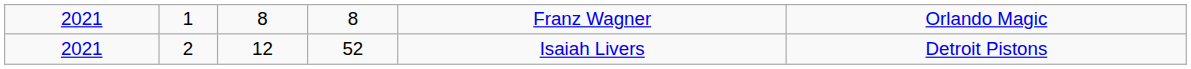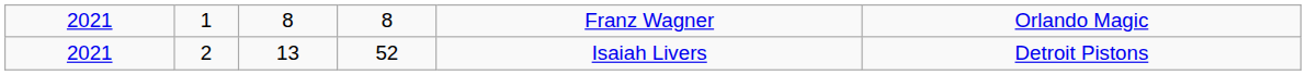2021 / 2 | column 3: 12 -> 13
